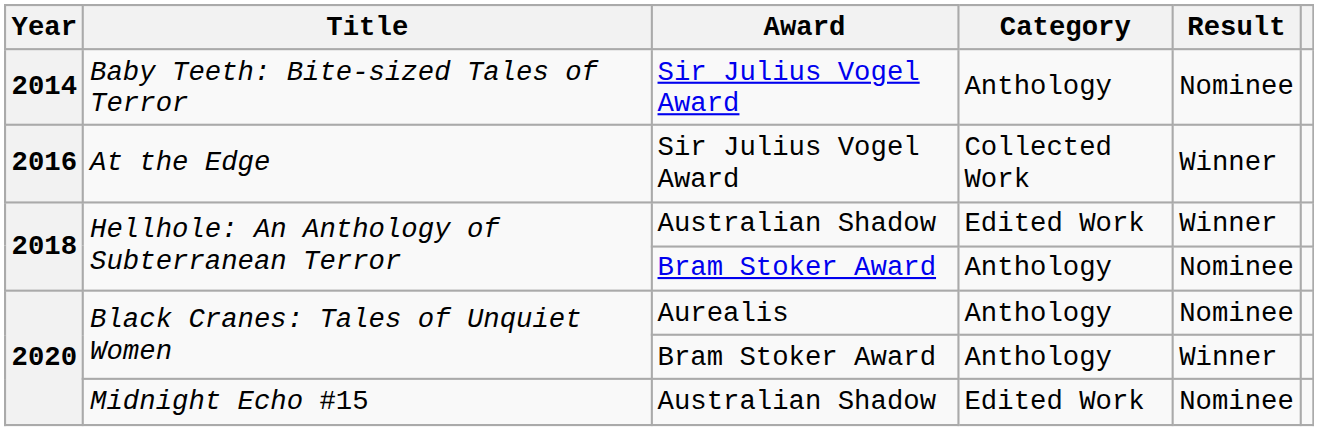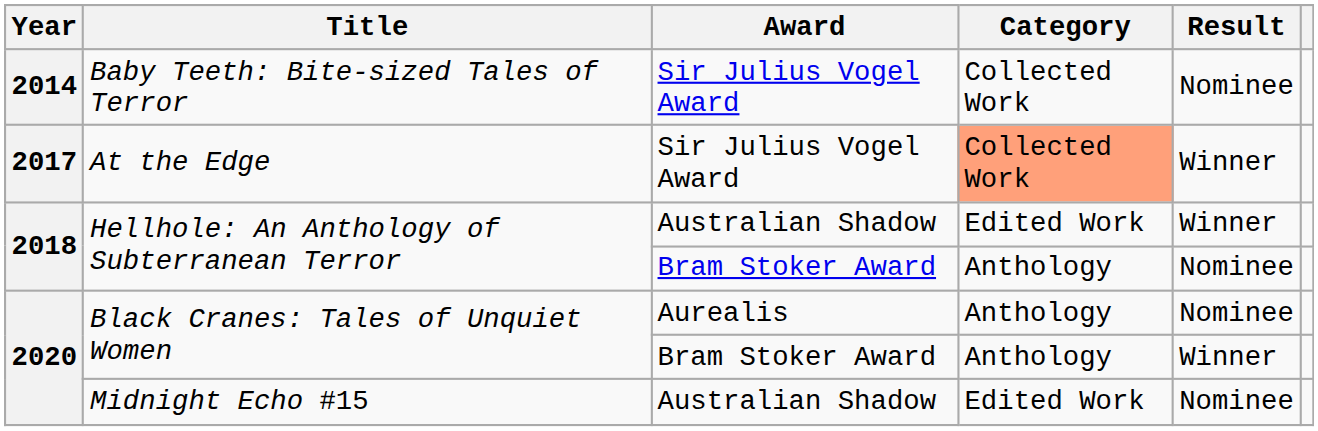Baby Teeth: Bite-sized Tales of Terror | Category: Anthology -> Collected Work
At the Edge | Year: 2016 -> 2017
At the Edge | Category: no background -> lightsalmon background
